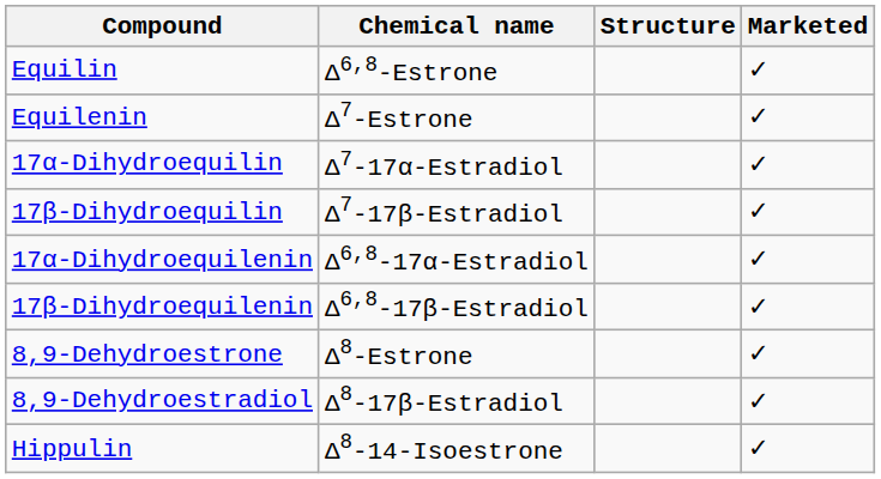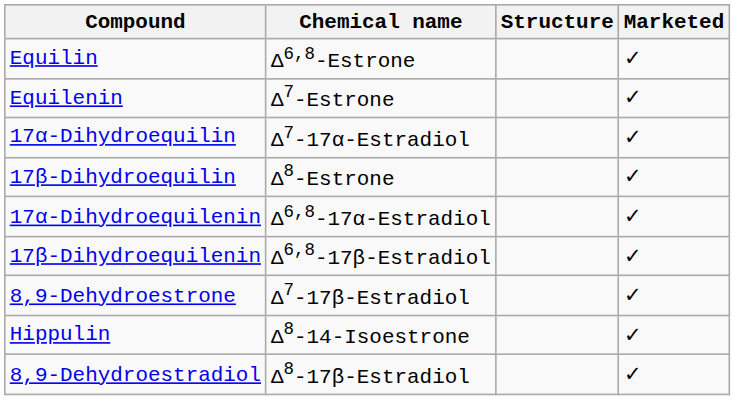17β-Dihydroequilin | Chemical name: Δ7-17β-Estradiol -> Δ8-Estrone
8,9-Dehydroestrone | Chemical name: Δ8-Estrone -> Δ7-17β-Estradiol
rows swapped: 8,9-Dehydroestradiol <-> Hippulin
